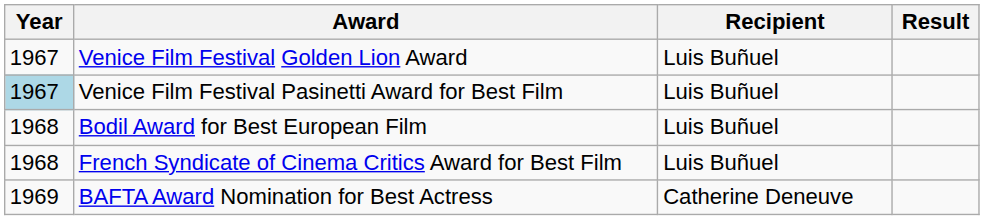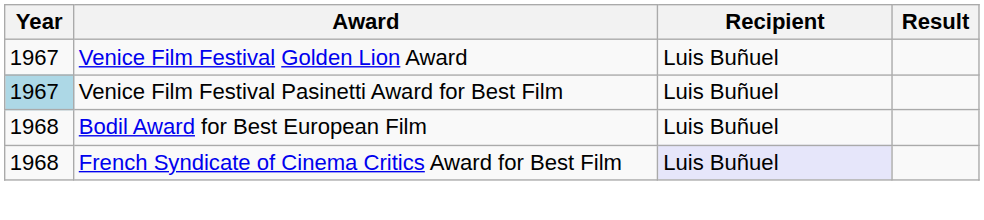French Syndicate of Cinema Critics Award for Best Film | Recipient: no background -> lavender background
- row: 1969 | BAFTA Award Nomination for Best Actress | Catherine Deneuve
